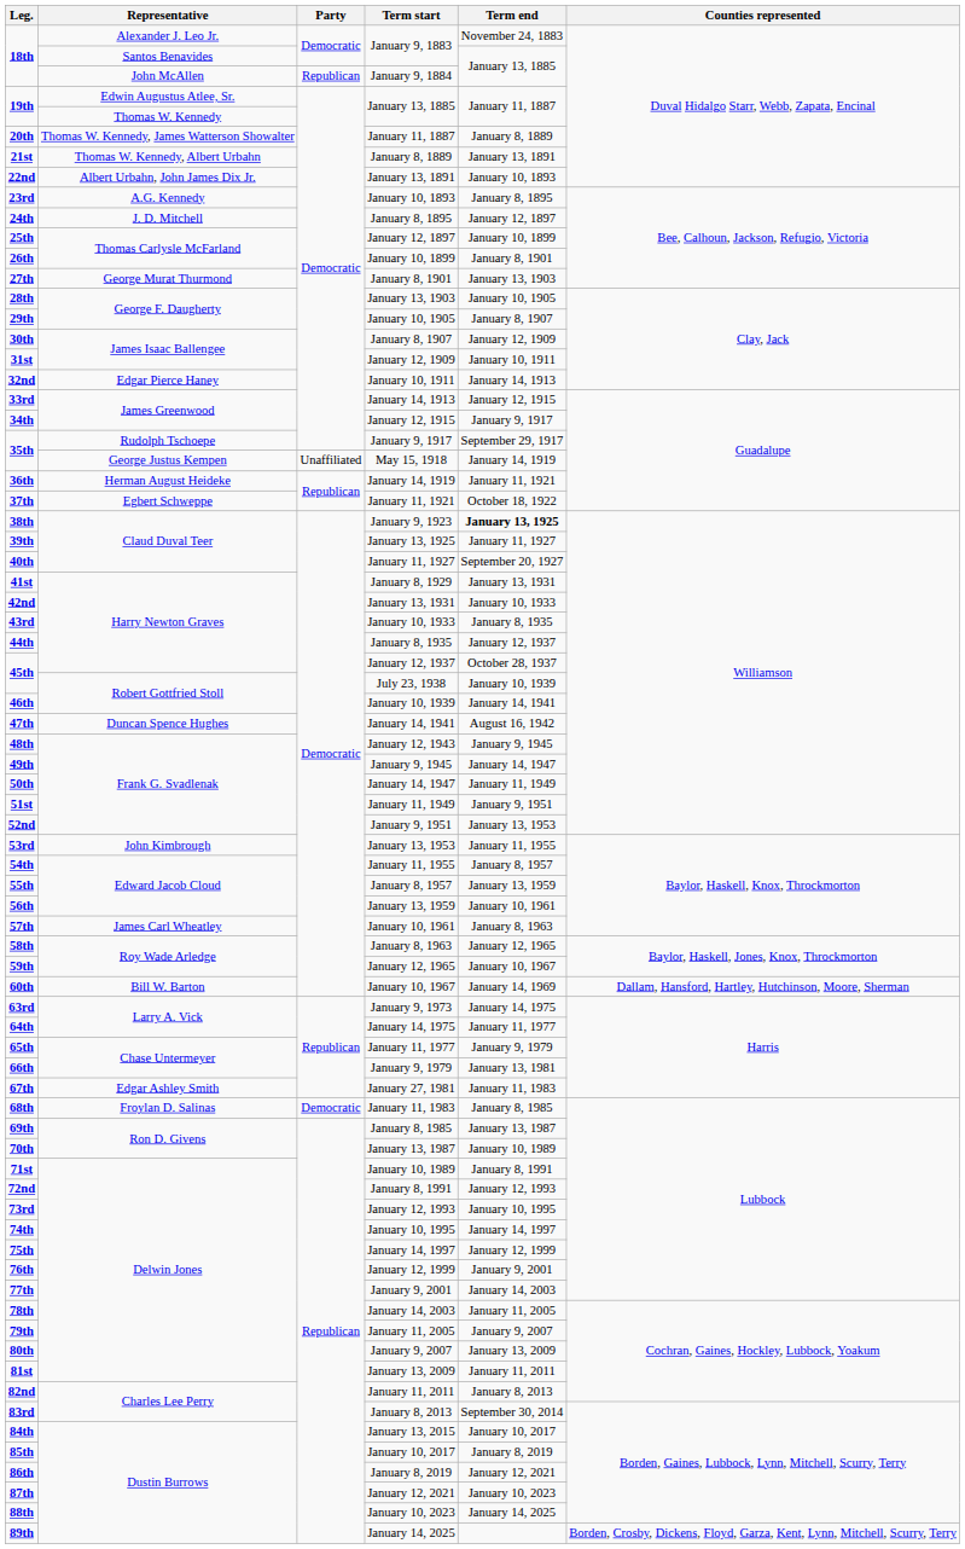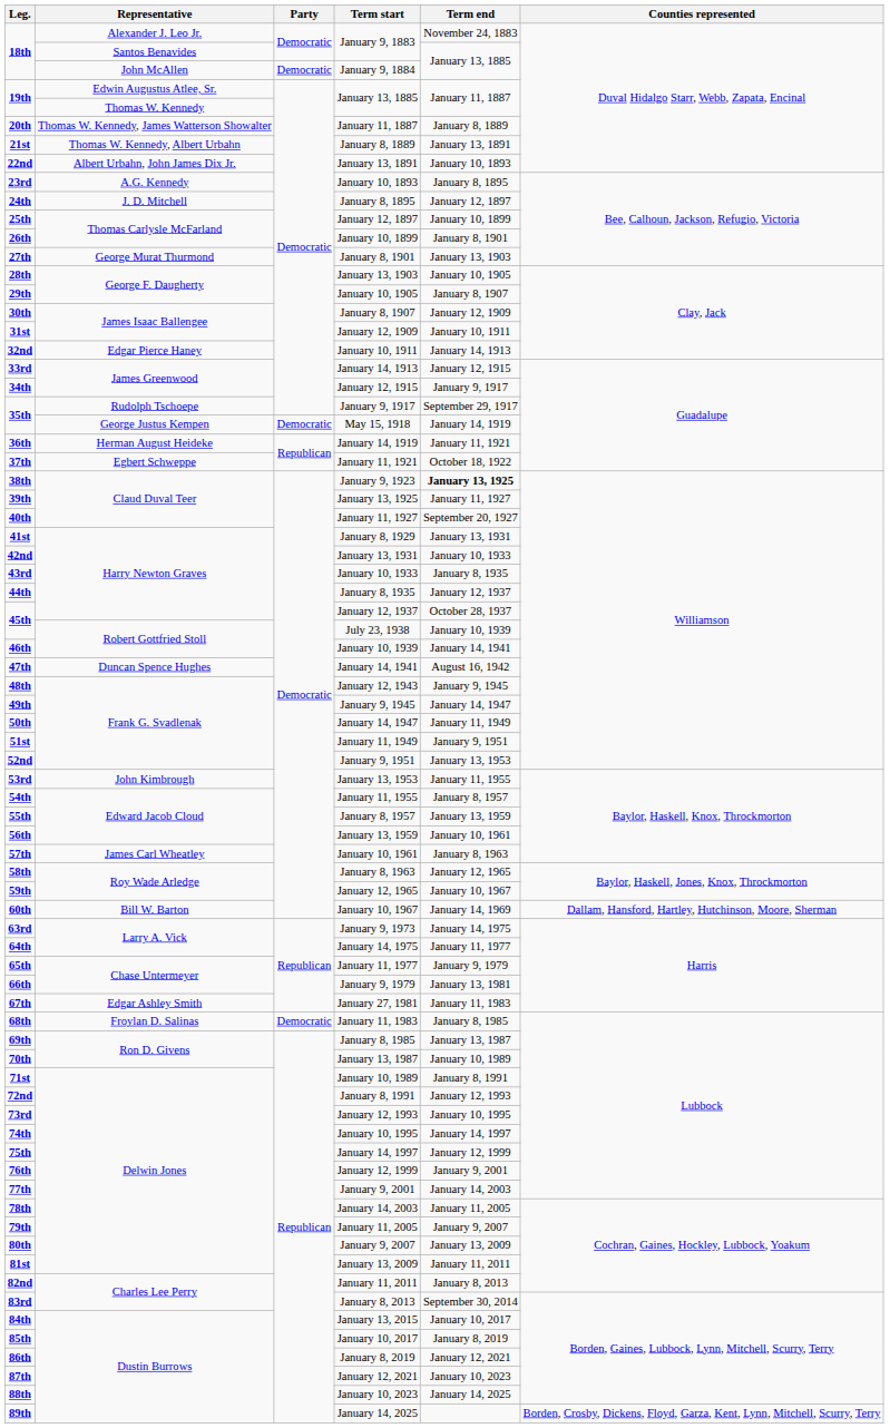January 9, 1884 | Party: Republican -> Democratic
May 15, 1918 | Party: Unaffiliated -> Democratic
